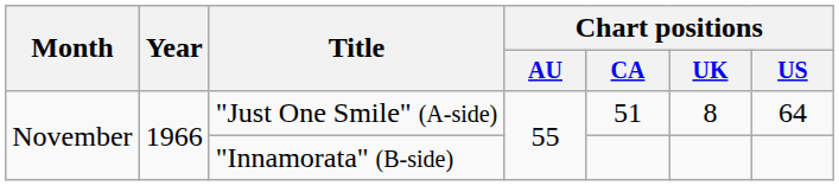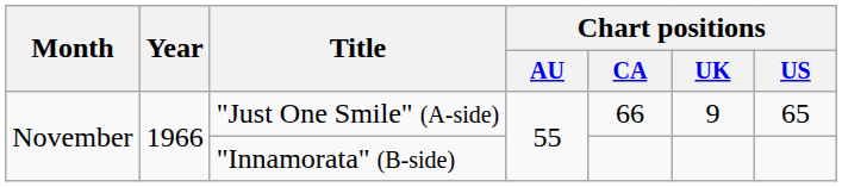"Just One Smile" (A-side) | Chart positions / CA: 51 -> 66
"Just One Smile" (A-side) | Chart positions / UK: 8 -> 9
"Just One Smile" (A-side) | Chart positions / US: 64 -> 65
